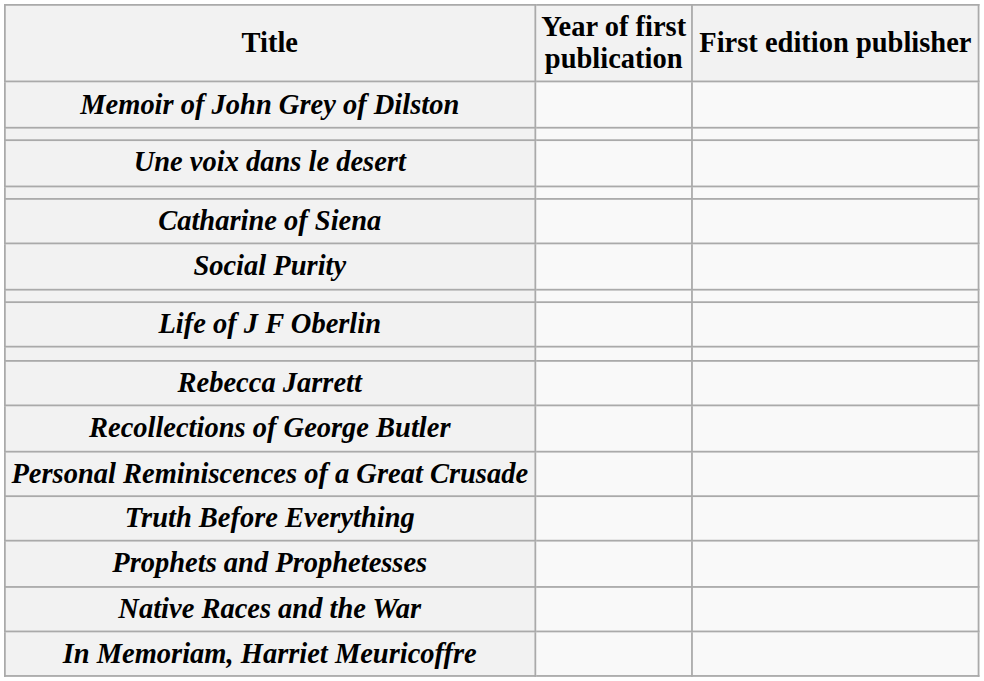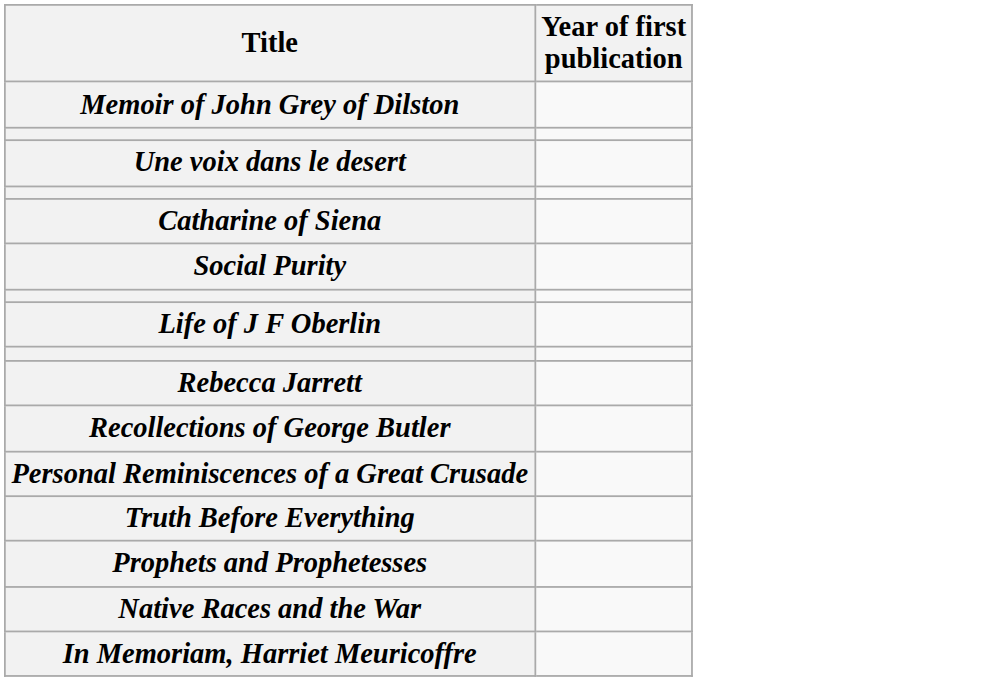- column: First edition publisher
